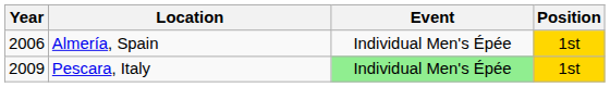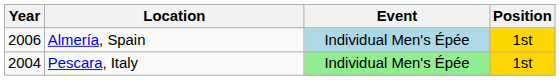Almería, Spain | Event: no background -> lightblue background
Pescara, Italy | Year: 2009 -> 2004
